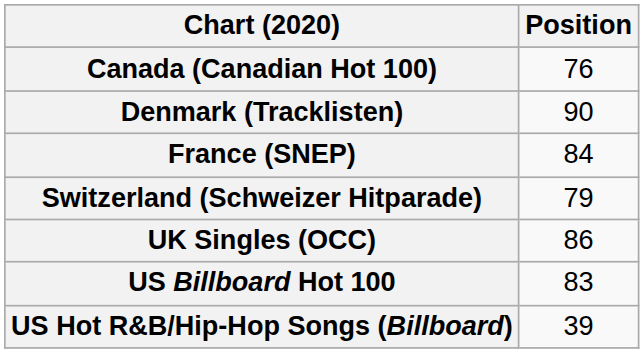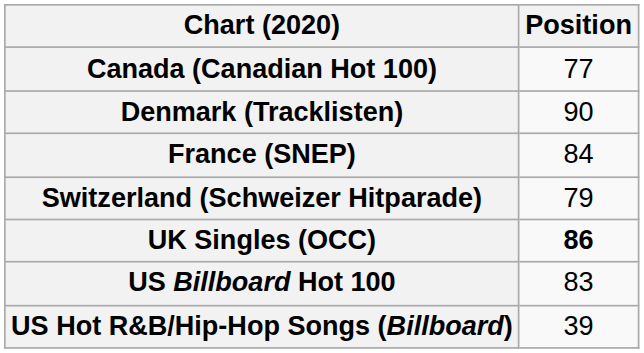Canada (Canadian Hot 100) | Position: 76 -> 77
UK Singles (OCC) | Position: normal -> bold
